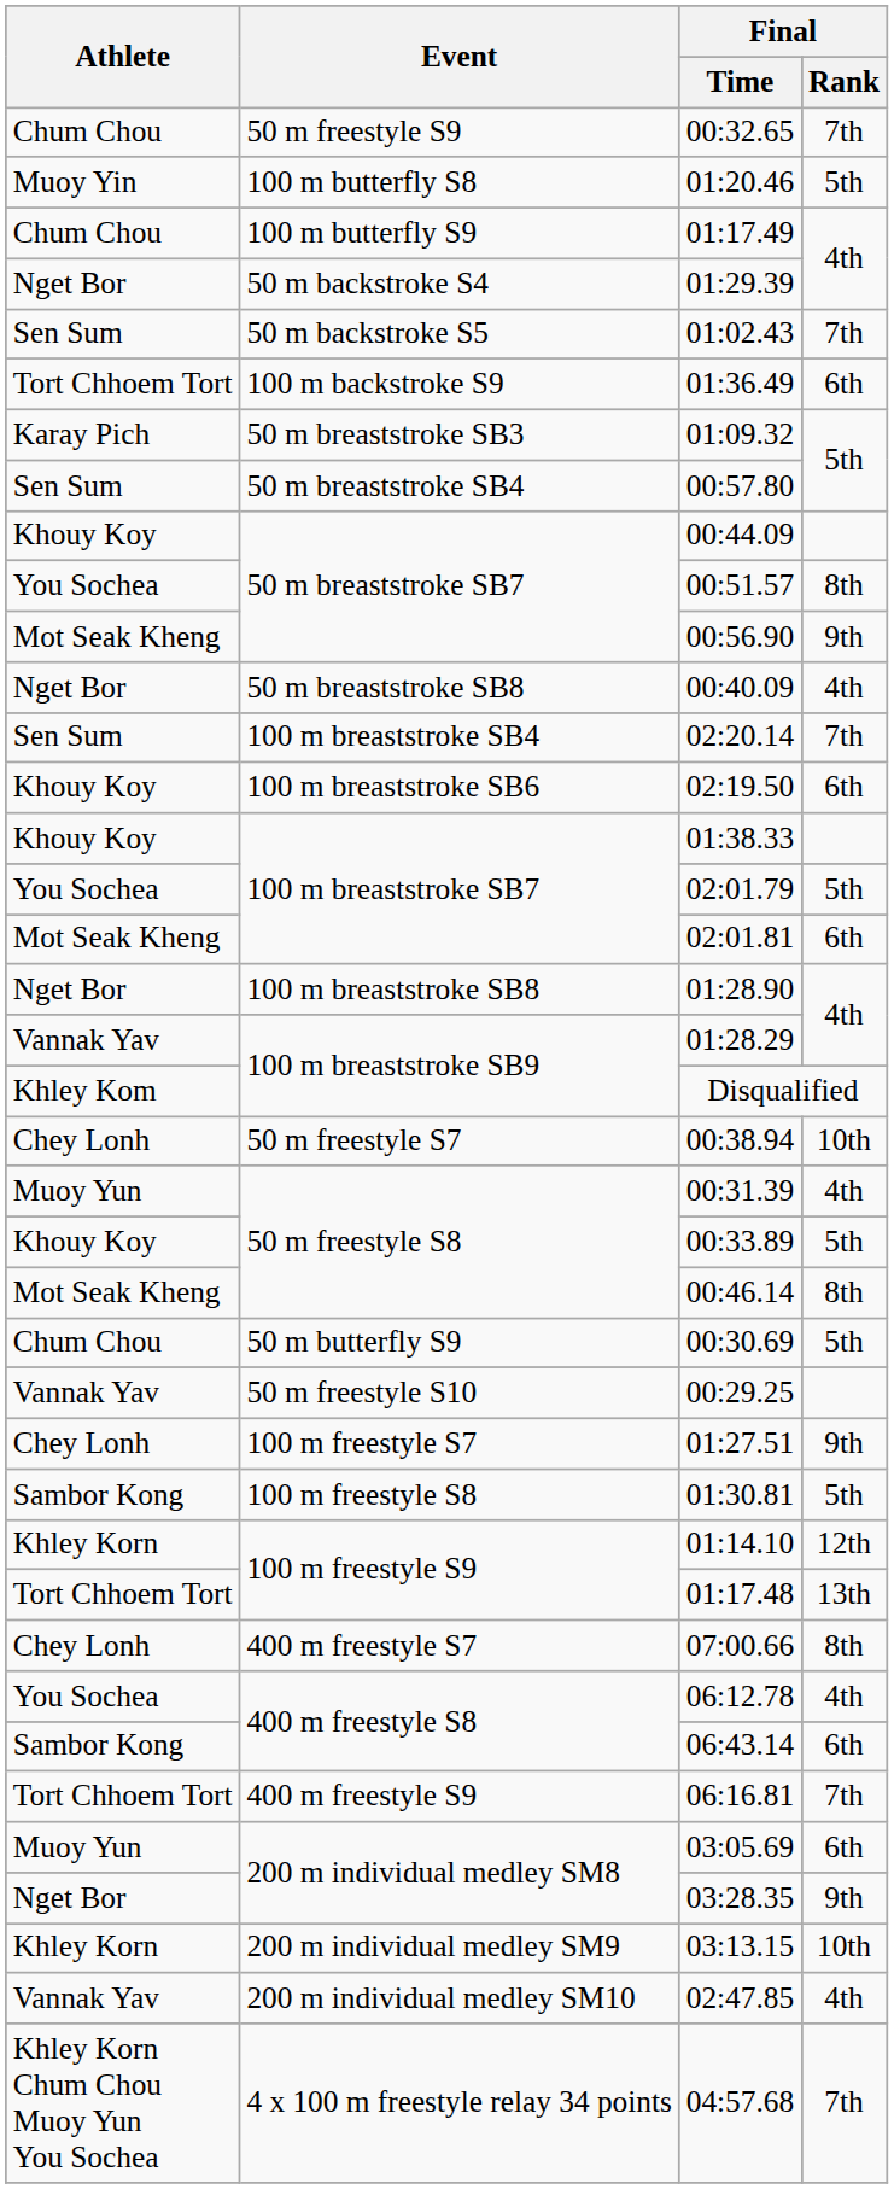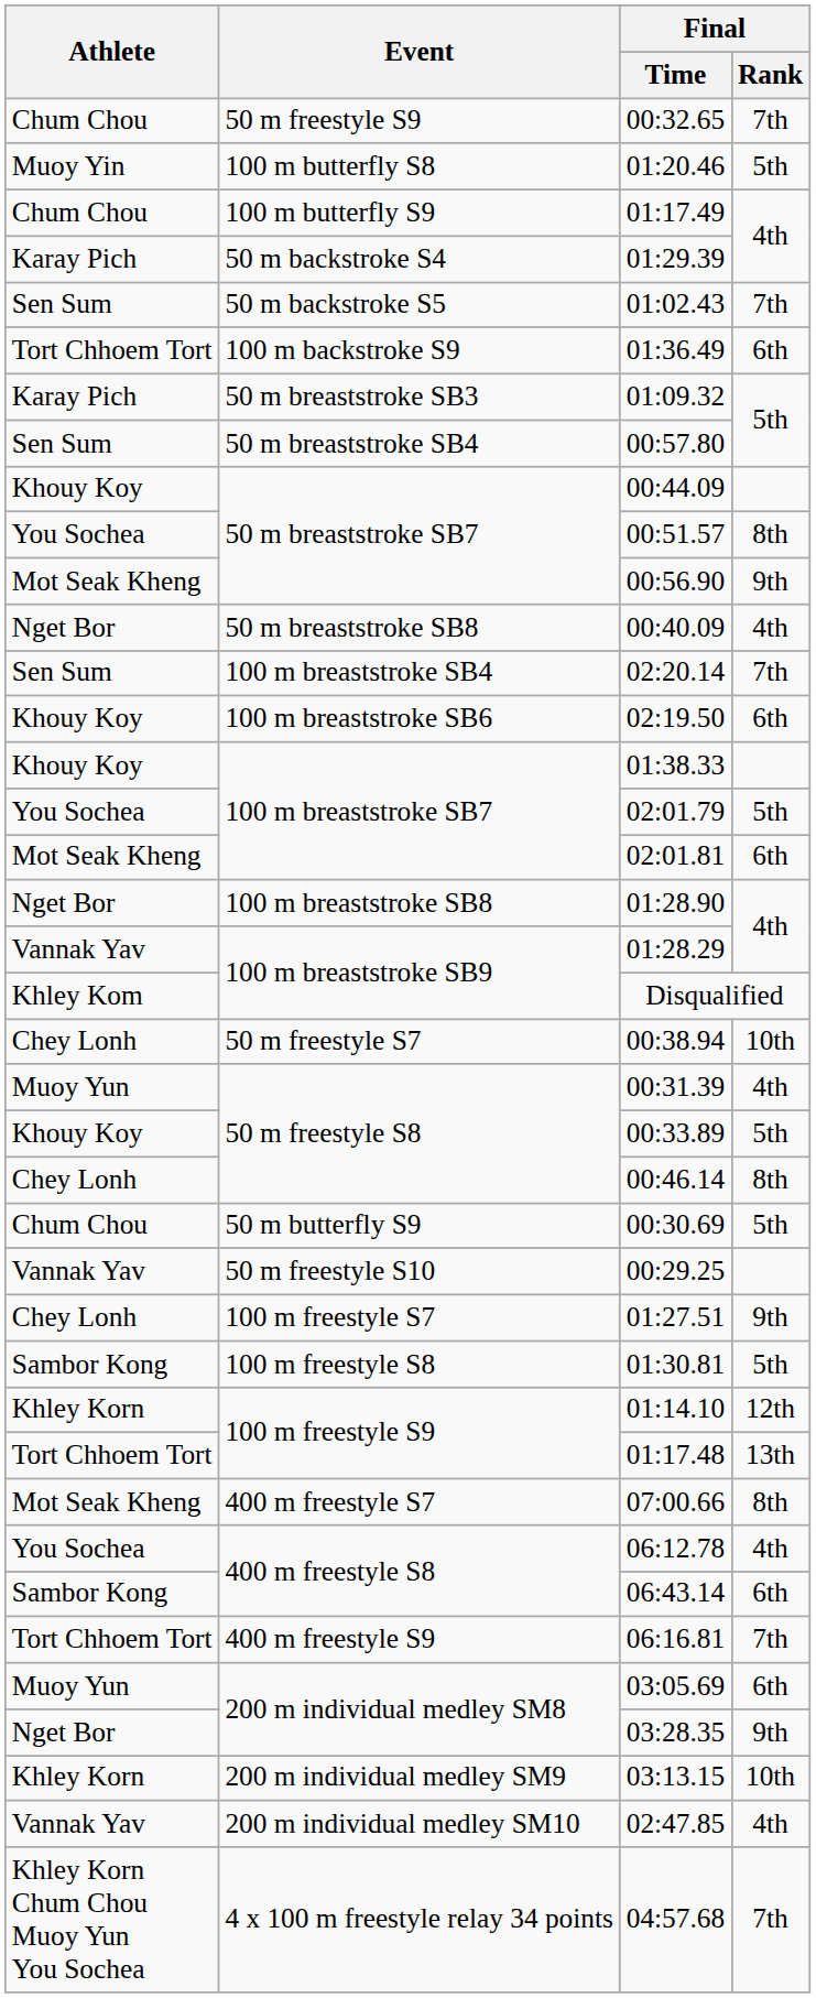01:29.39 | Athlete: Nget Bor -> Karay Pich
00:46.14 | Athlete: Mot Seak Kheng -> Chey Lonh
07:00.66 | Athlete: Chey Lonh -> Mot Seak Kheng
